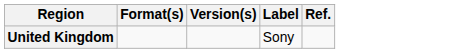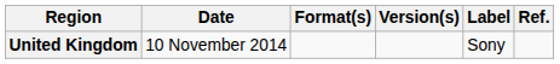+ column: Date | 10 November 2014
